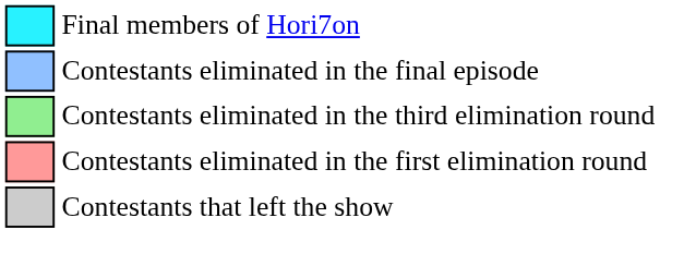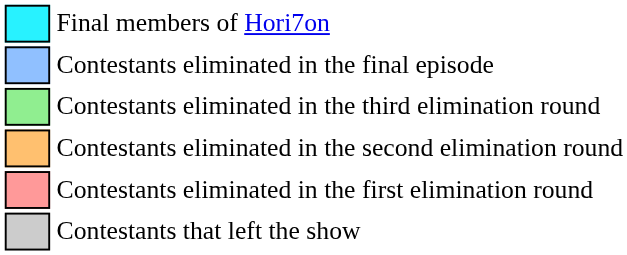+ row: Contestants eliminated in the second elimination round
